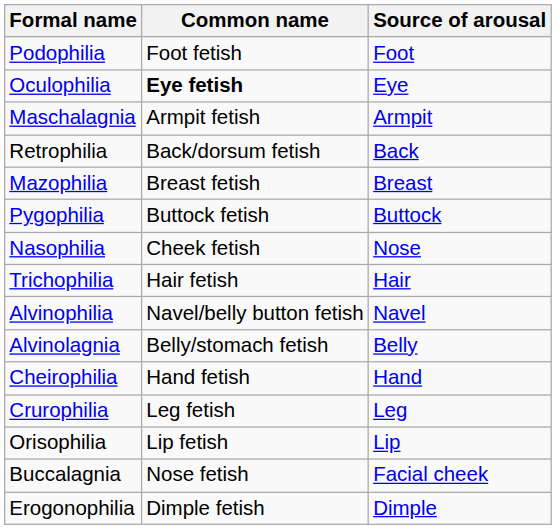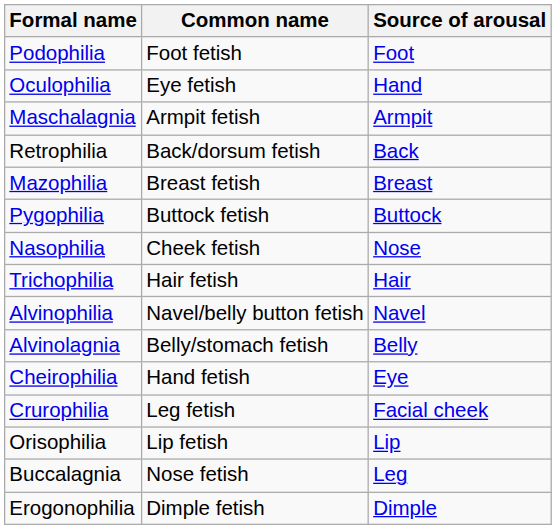Oculophilia | Common name: bold -> normal
Oculophilia | Source of arousal: Eye -> Hand
Cheirophilia | Source of arousal: Hand -> Eye
Crurophilia | Source of arousal: Leg -> Facial cheek
Buccalagnia | Source of arousal: Facial cheek -> Leg
